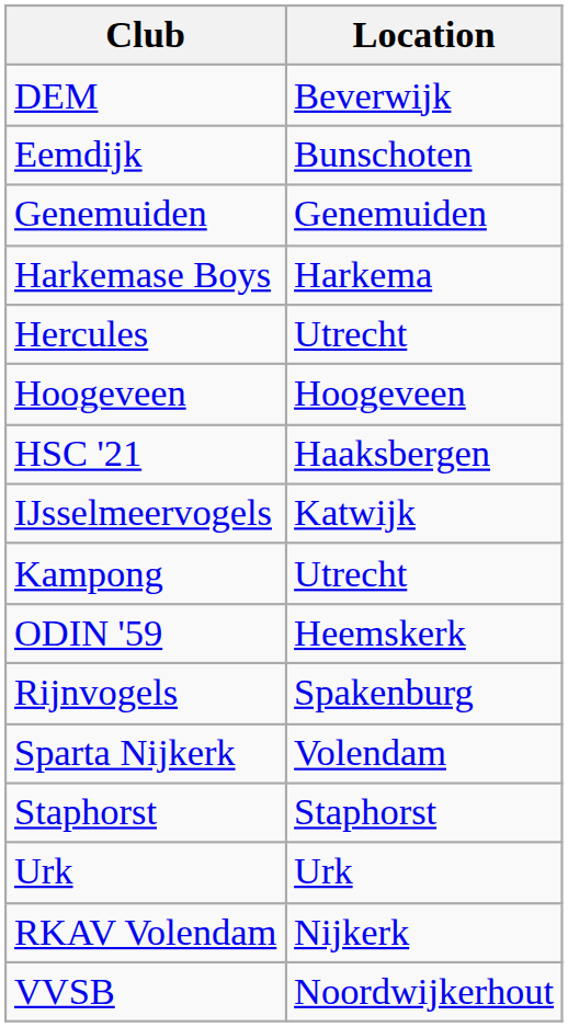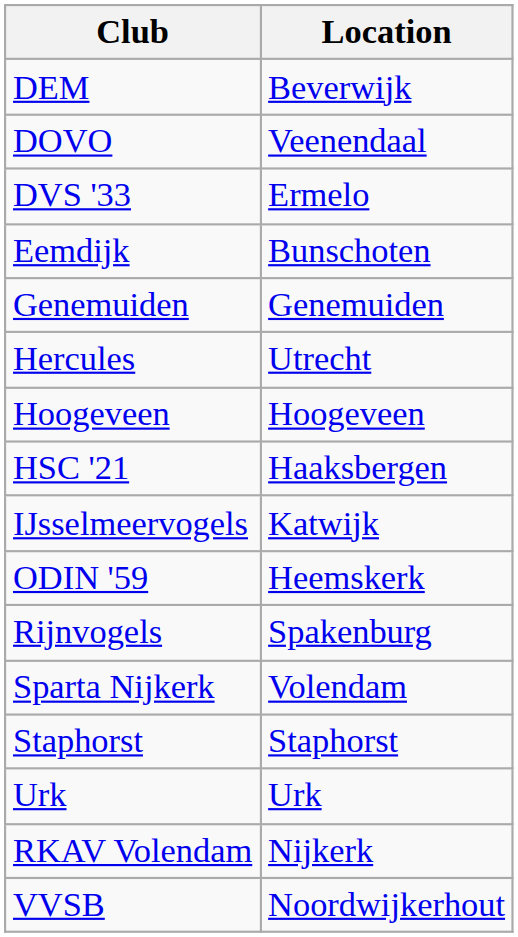+ row: DOVO | Veenendaal
+ row: DVS '33 | Ermelo
- row: Harkemase Boys | Harkema
- row: Kampong | Utrecht
